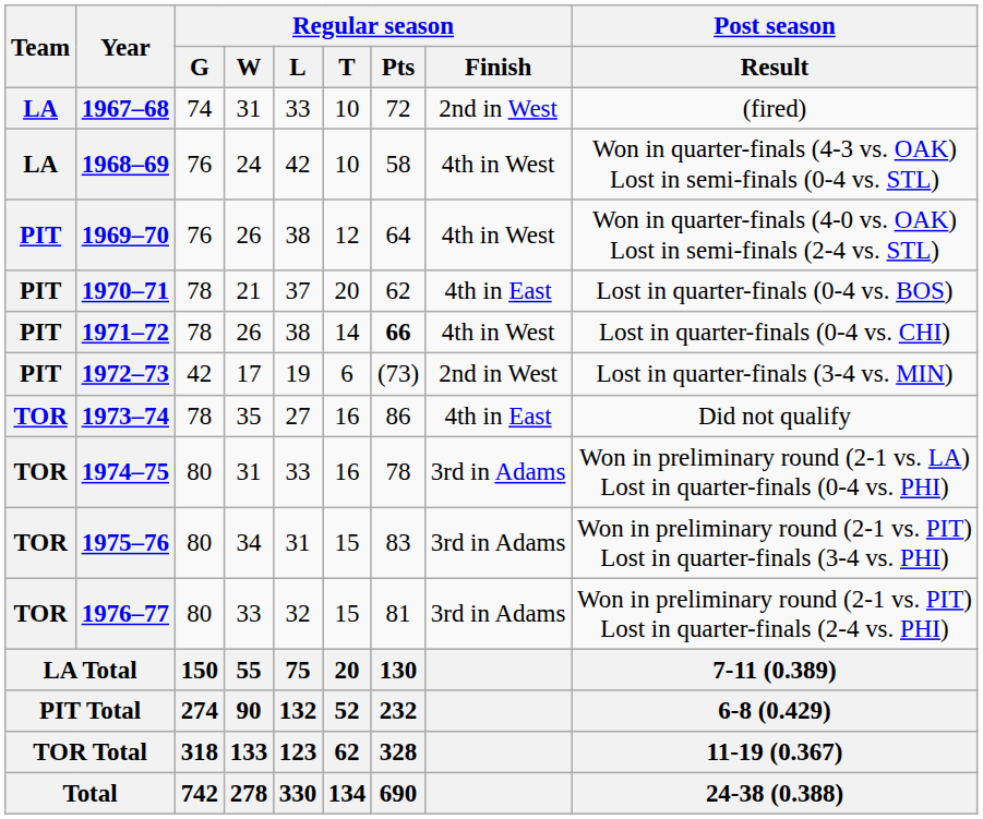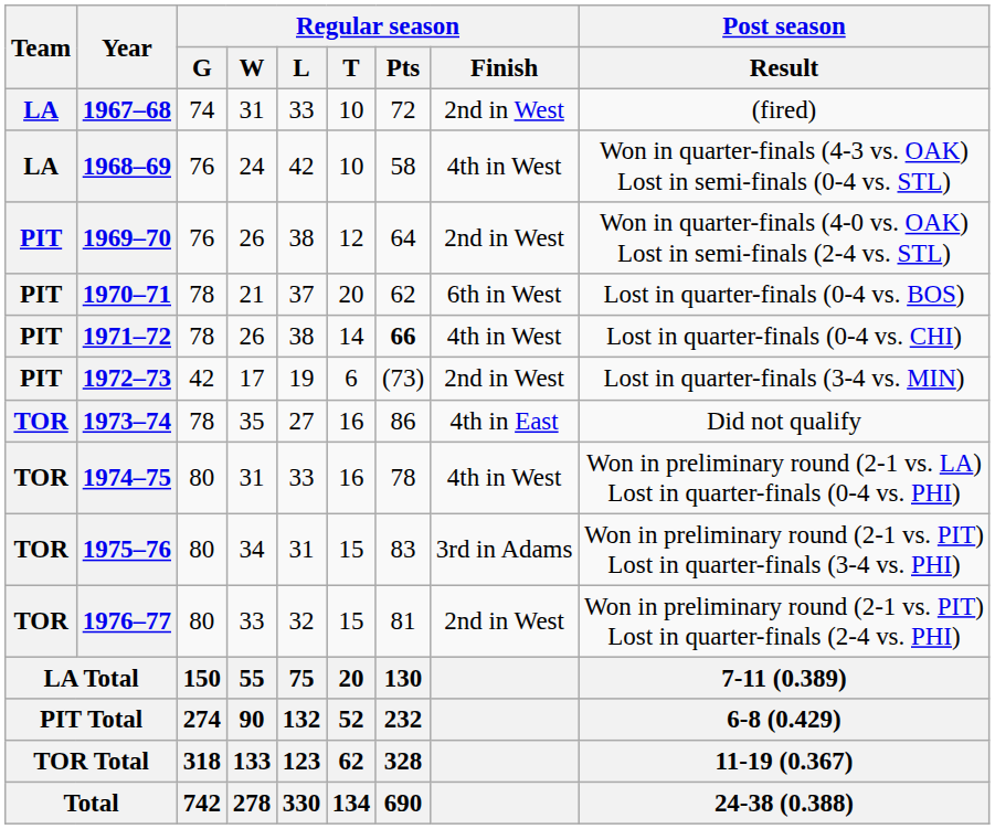1969–70 | Regular season / Finish: 4th in West -> 2nd in West
1970–71 | Regular season / Finish: 4th in East -> 6th in West
1974–75 | Regular season / Finish: 3rd in Adams -> 4th in West
1976–77 | Regular season / Finish: 3rd in Adams -> 2nd in West
